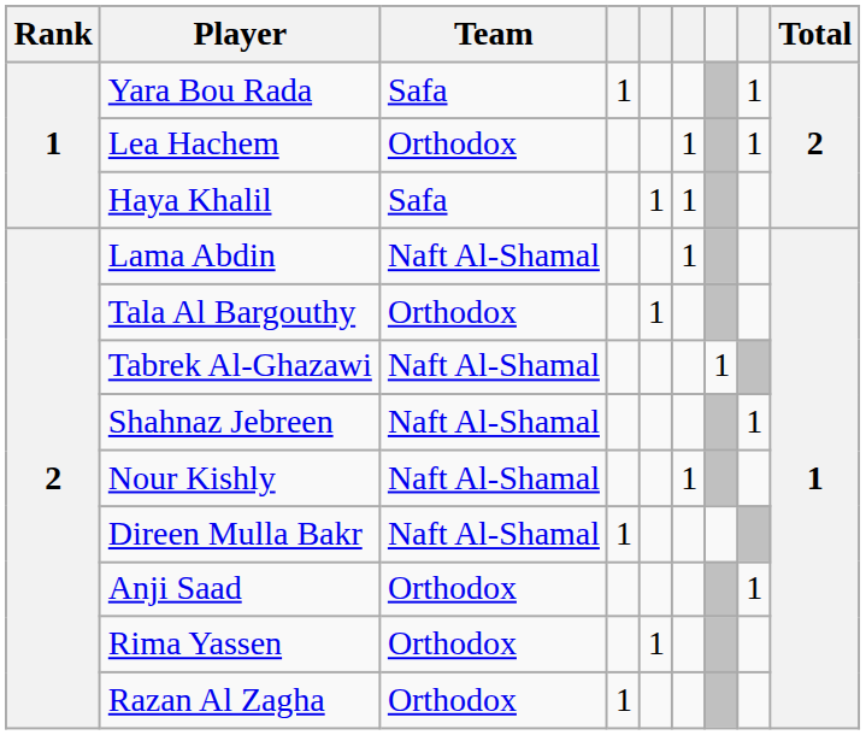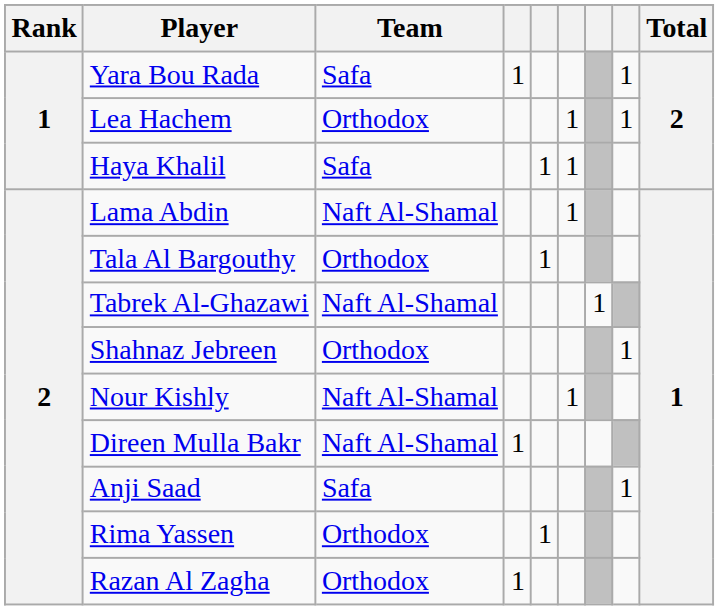Shahnaz Jebreen | Team: Naft Al-Shamal -> Orthodox
Anji Saad | Team: Orthodox -> Safa
